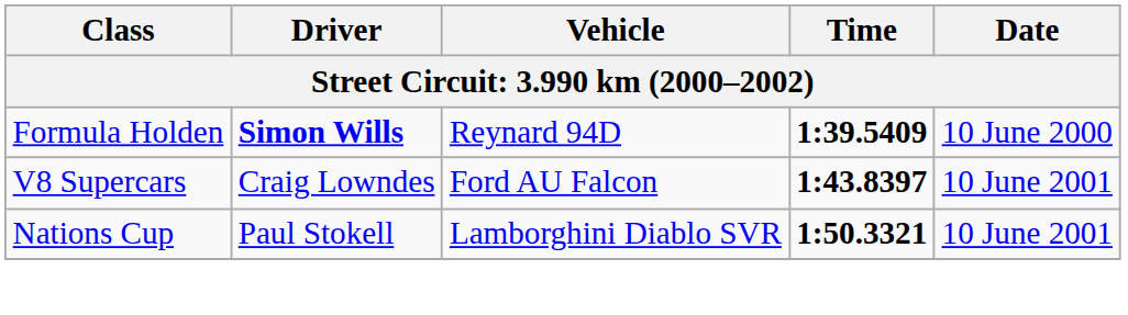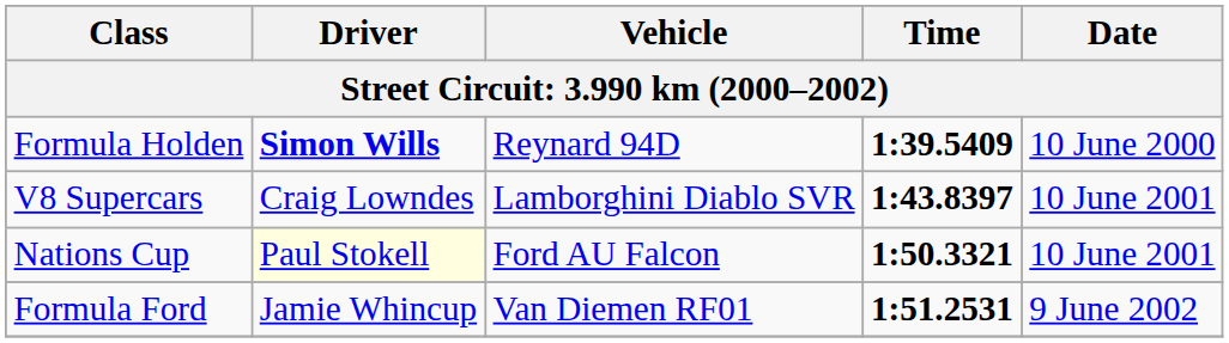V8 Supercars | Vehicle: Ford AU Falcon -> Lamborghini Diablo SVR
Nations Cup | Driver: no background -> lightyellow background
Nations Cup | Vehicle: Lamborghini Diablo SVR -> Ford AU Falcon
+ row: Formula Ford | Jamie Whincup | Van Diemen RF01 | 1:51.2531 | 9 June 2002
